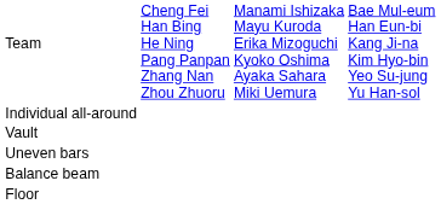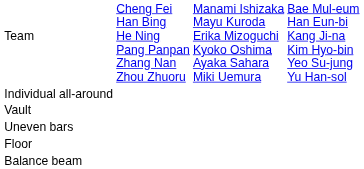rows swapped: Balance beam <-> Floor
